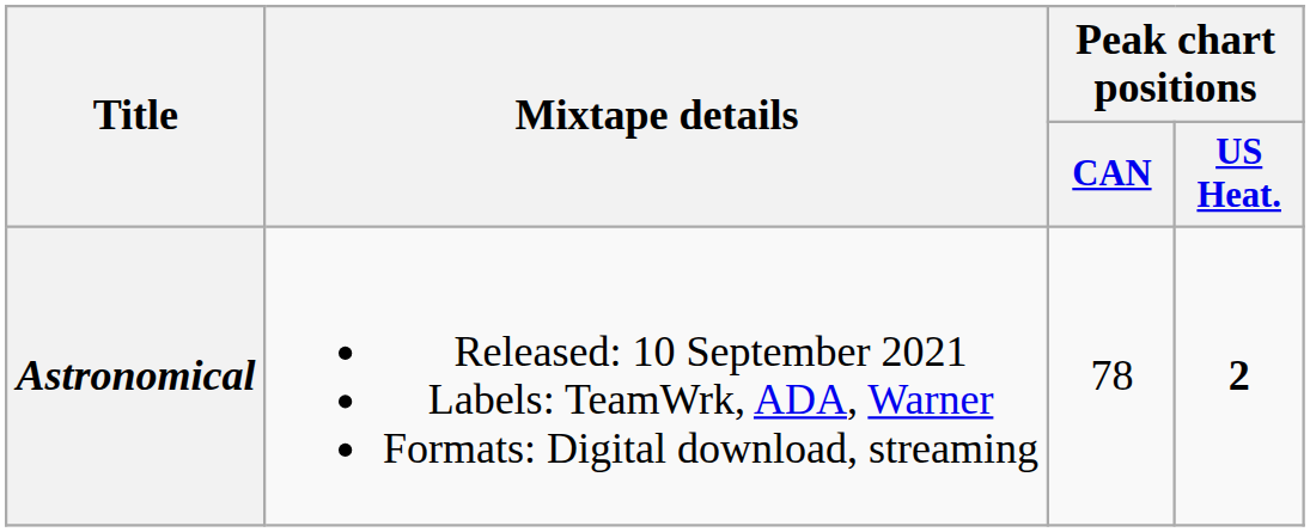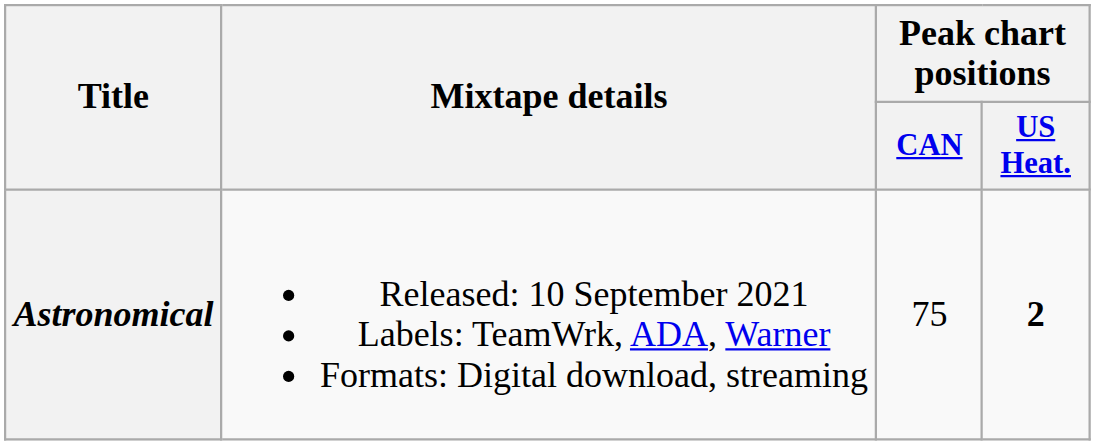Astronomical | Peak chart positions / CAN: 78 -> 75
